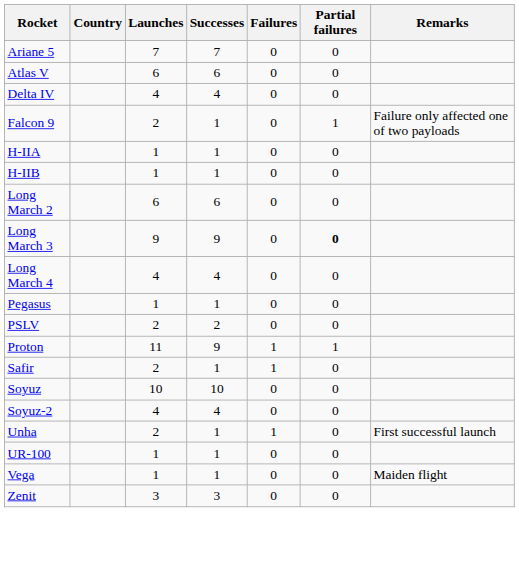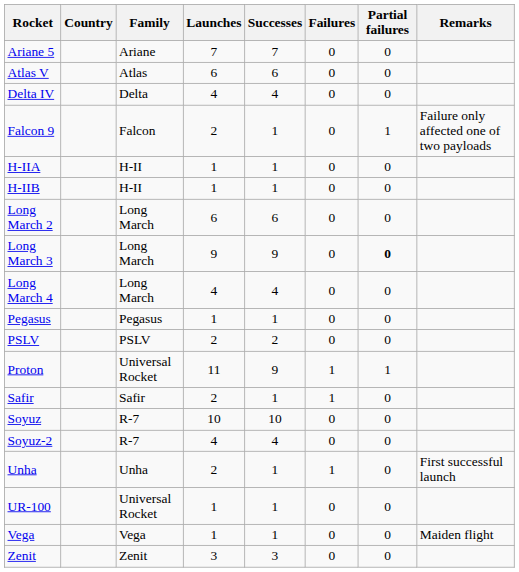+ column: Family | Ariane | Atlas | Delta | Falcon | H-II | H-II | Long March | Long March | Long March | Pegasus | PSLV | Universal Rocket | Safir | R-7 | R-7 | Unha | Universal Rocket | Vega | Zenit
